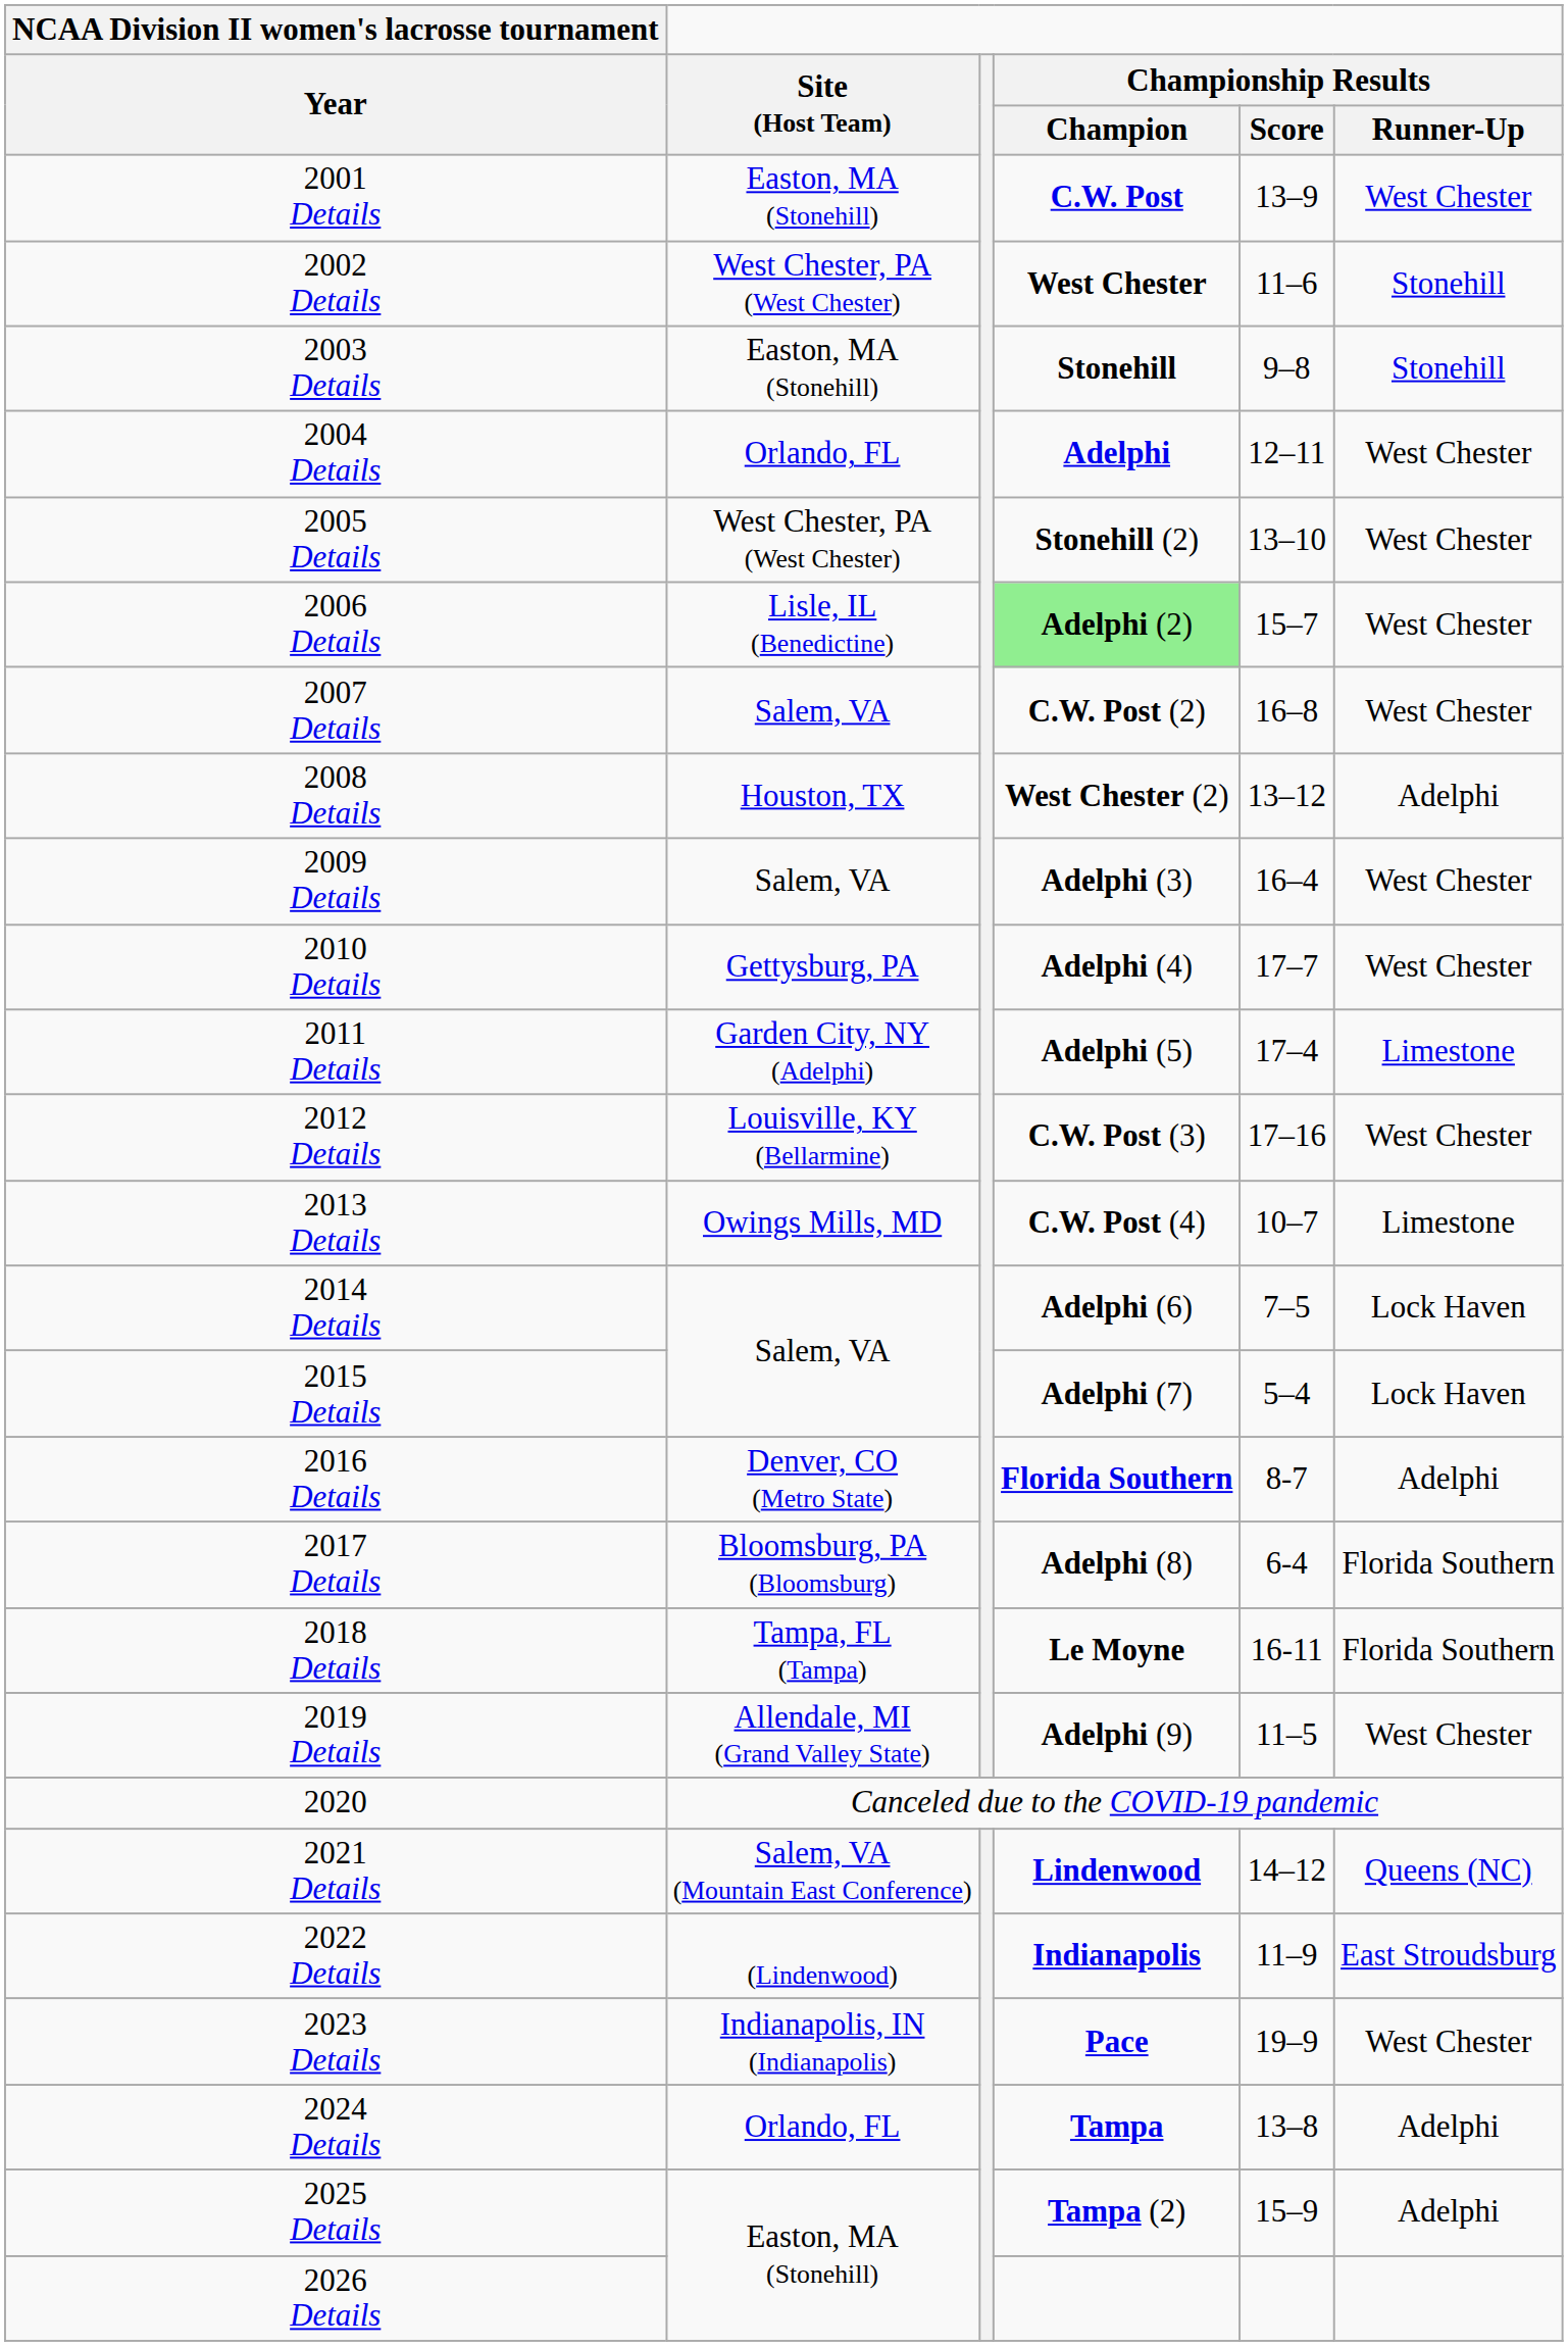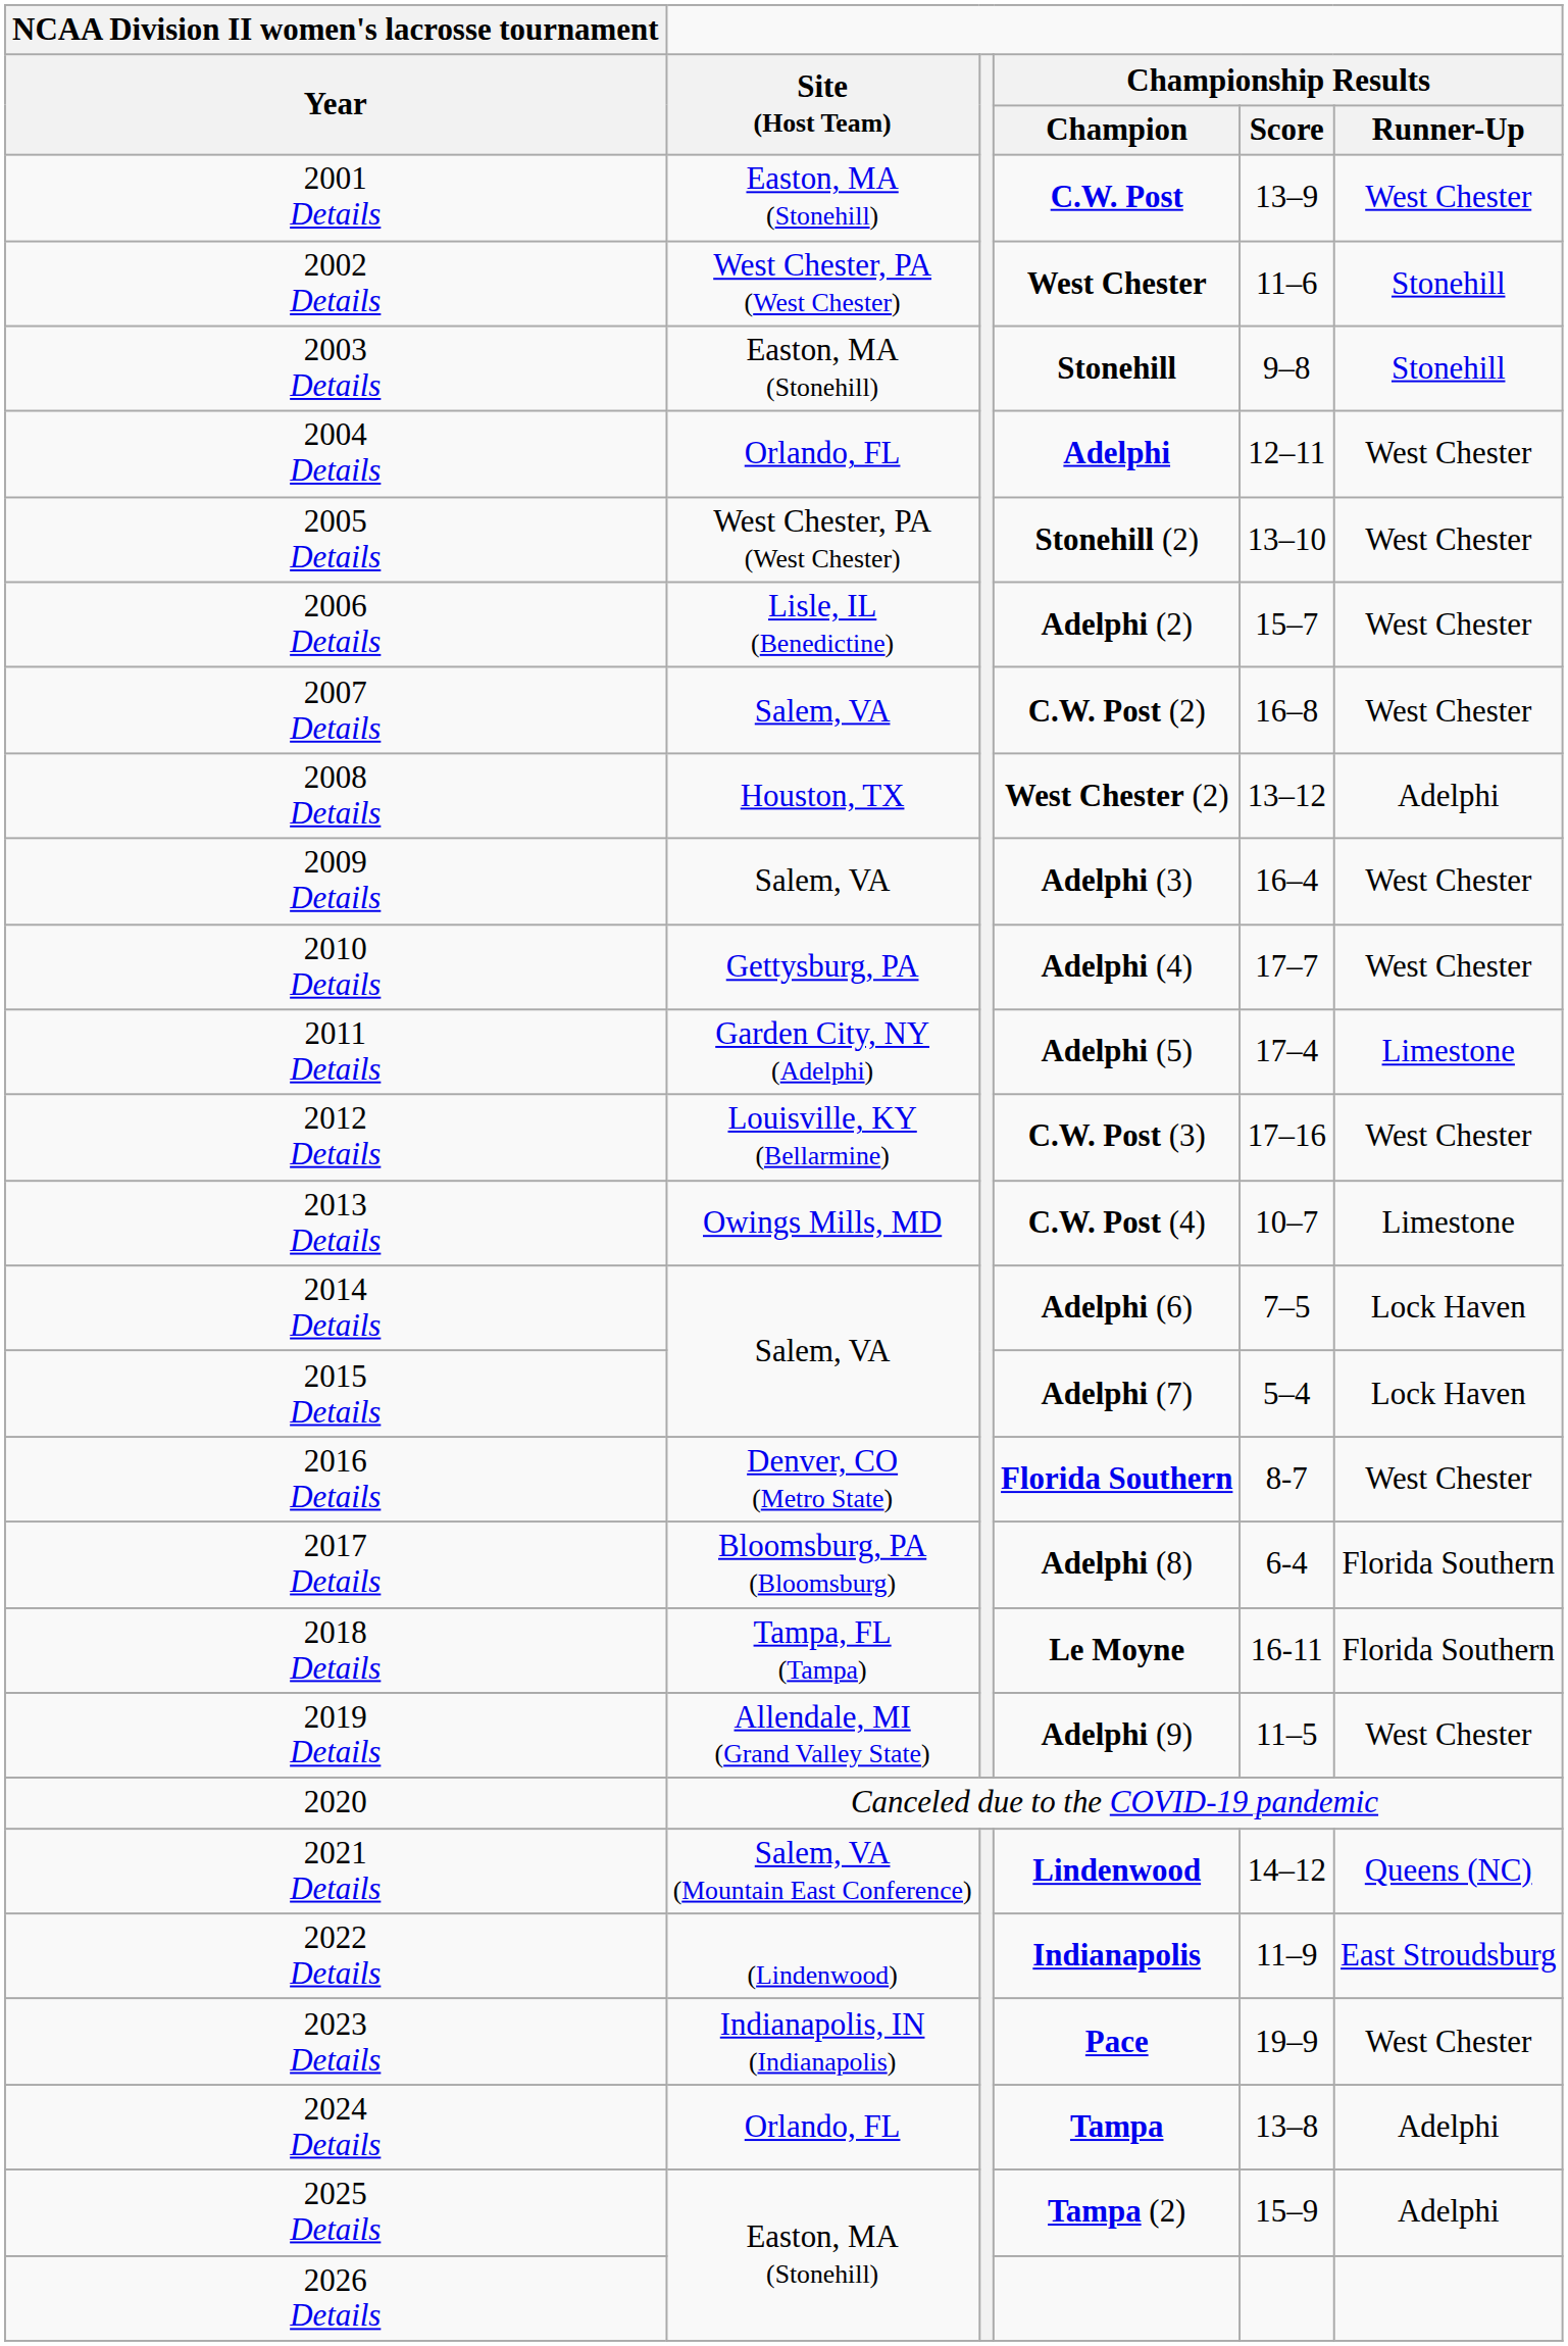2006 Details | Championship Results / Champion: lightgreen background -> no background
2016 Details | Championship Results / Runner-Up: Adelphi -> West Chester
